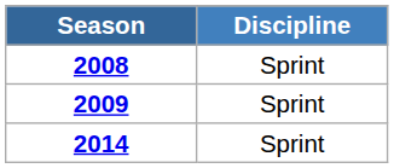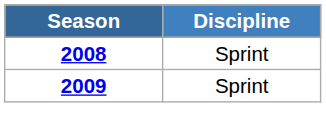- row: 2014 | Sprint
